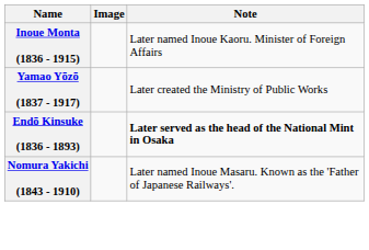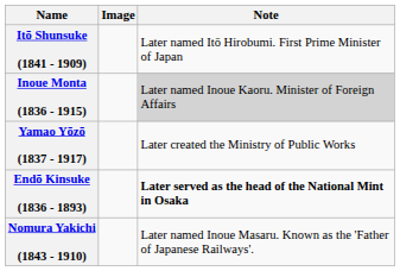+ row: Itō Shunsuke (1841 - 1909) | Later named Itō Hirobumi. First Prime Minister of Japan
Inoue Monta (1836 - 1915) | Note: no background -> lightgrey background
